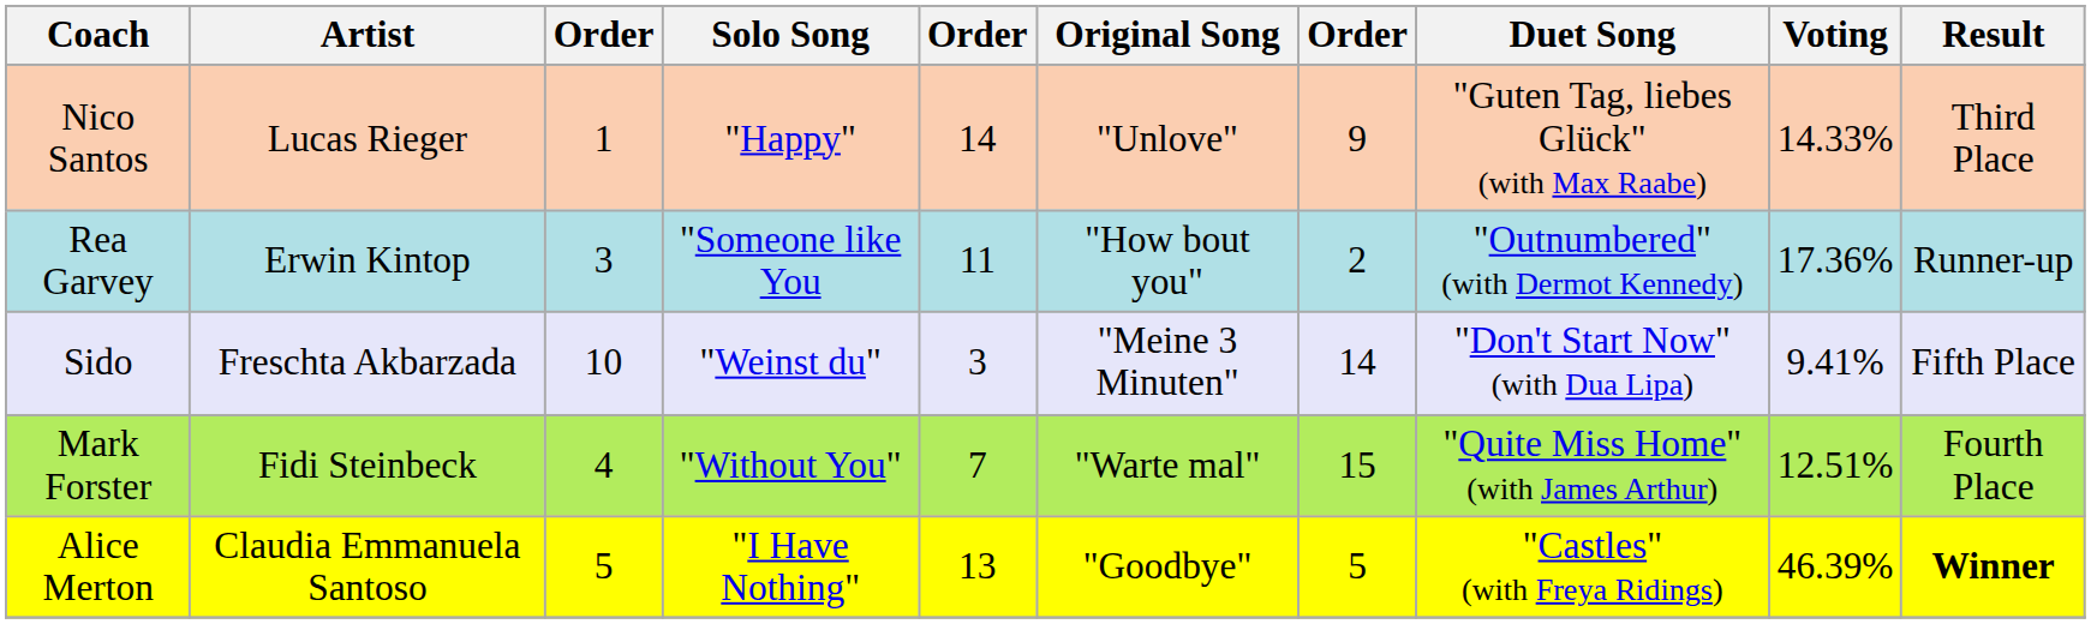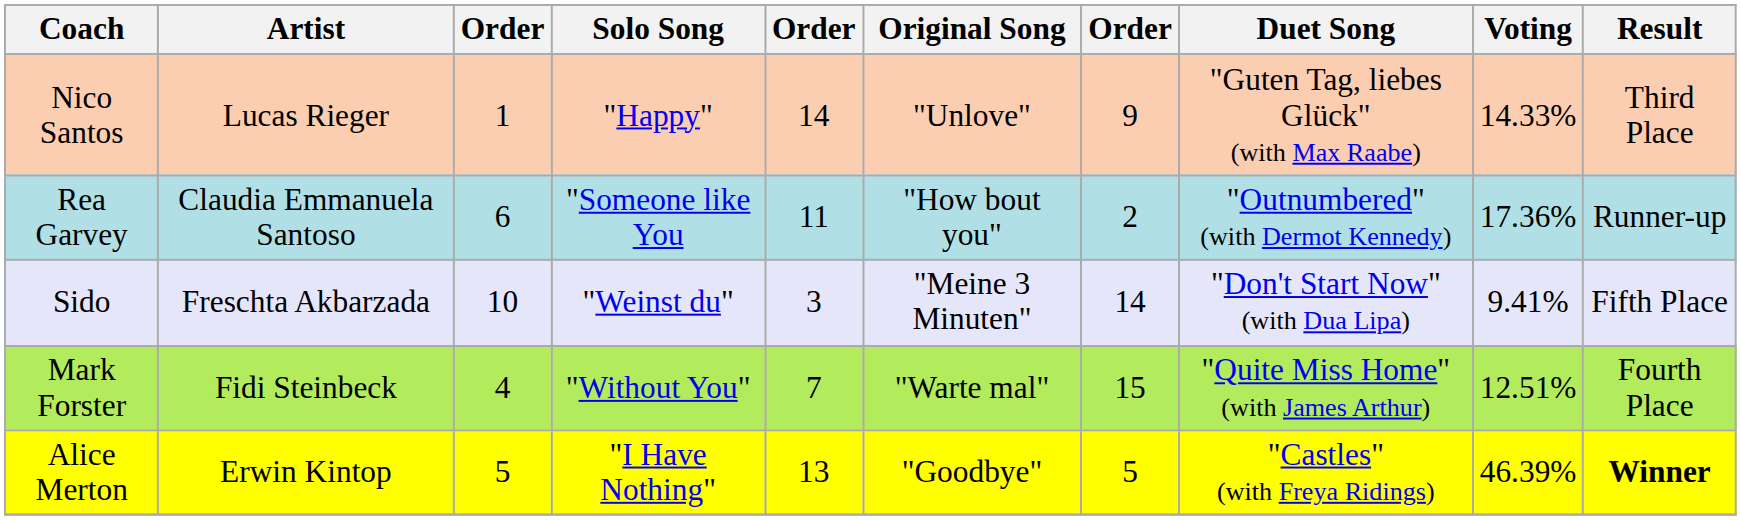Rea Garvey | Artist: Erwin Kintop -> Claudia Emmanuela Santoso
Rea Garvey | column 3: 3 -> 6
Alice Merton | Artist: Claudia Emmanuela Santoso -> Erwin Kintop
